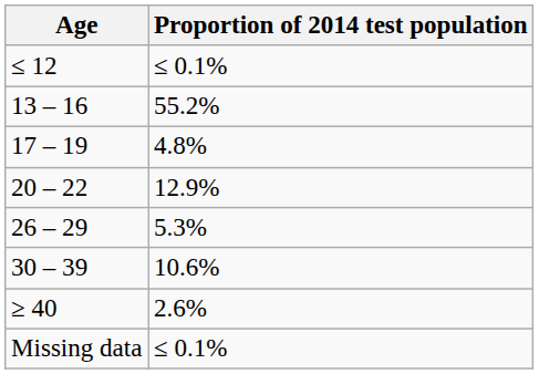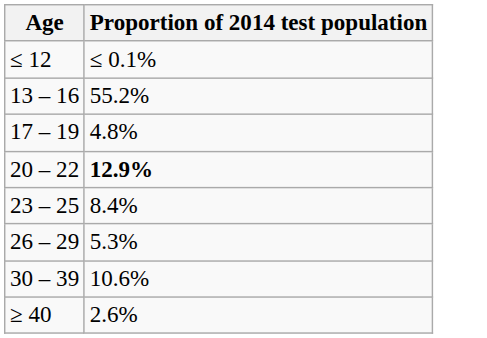20 – 22 | Proportion of 2014 test population: normal -> bold
+ row: 23 – 25 | 8.4%
- row: Missing data | ≤ 0.1%
